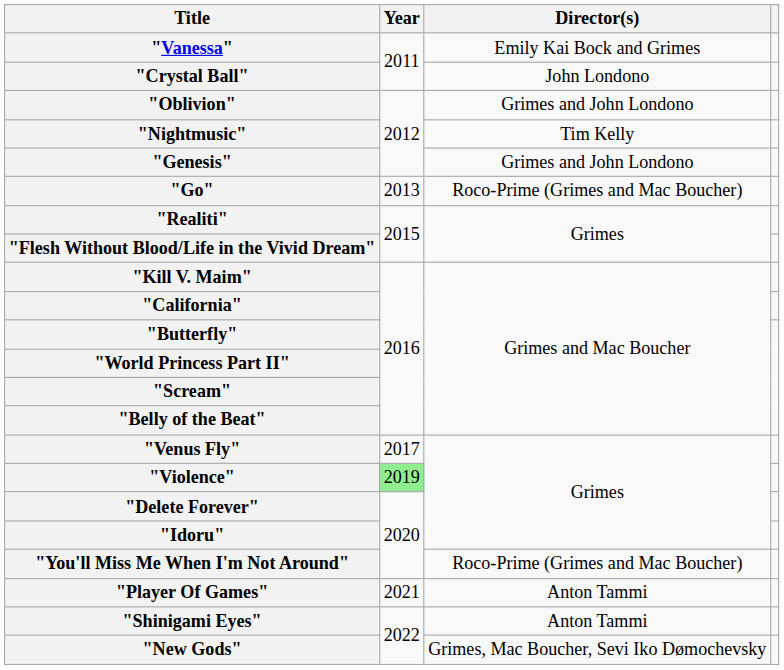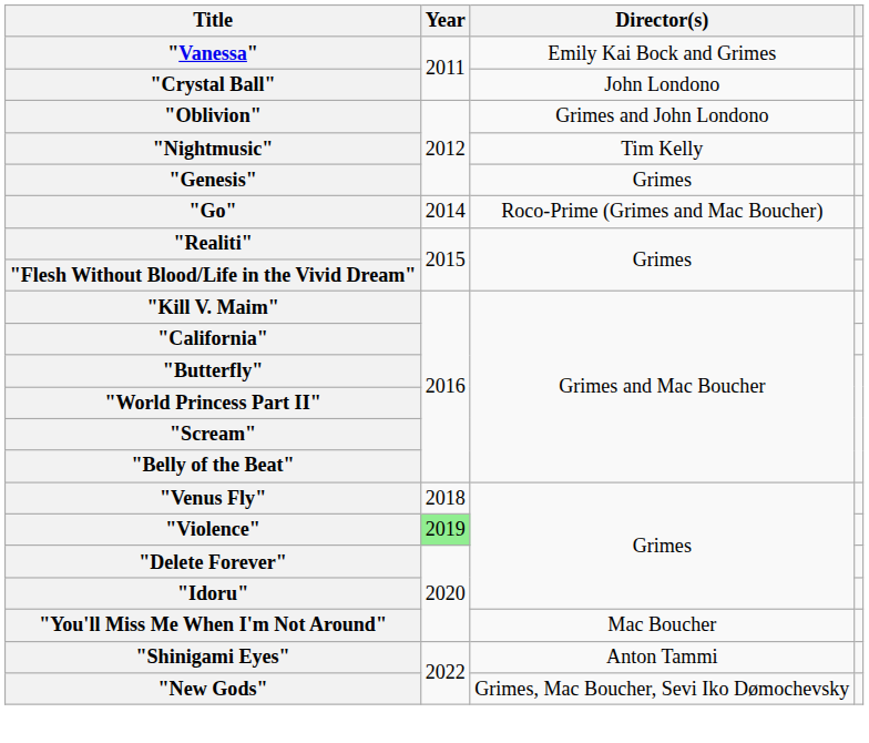"Genesis" | Director(s): Grimes and John Londono -> Grimes
"Go" | Year: 2013 -> 2014
"Venus Fly" | Year: 2017 -> 2018
"You'll Miss Me When I'm Not Around" | Director(s): Roco-Prime (Grimes and Mac Boucher) -> Mac Boucher
- row: "Player Of Games" | 2021 | Anton Tammi
